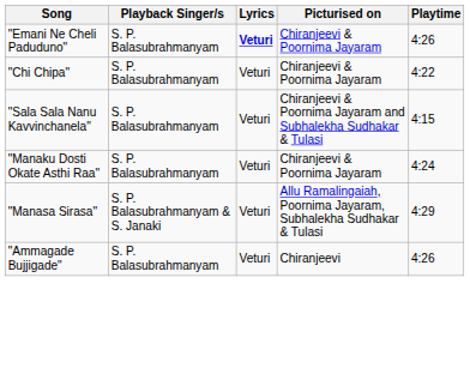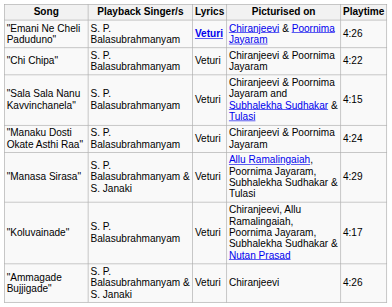+ row: "Koluvainade" | S. P. Balasubrahmanyam | Veturi | Chiranjeevi, Allu Ramalingaiah, Poornima Jayaram, Subhalekha Sudhakar & Nutan Prasad | 4:17
"Ammagade Bujjigade" | Playback Singer/s: S. P. Balasubrahmanyam -> S. P. Balasubrahmanyam & S. Janaki
